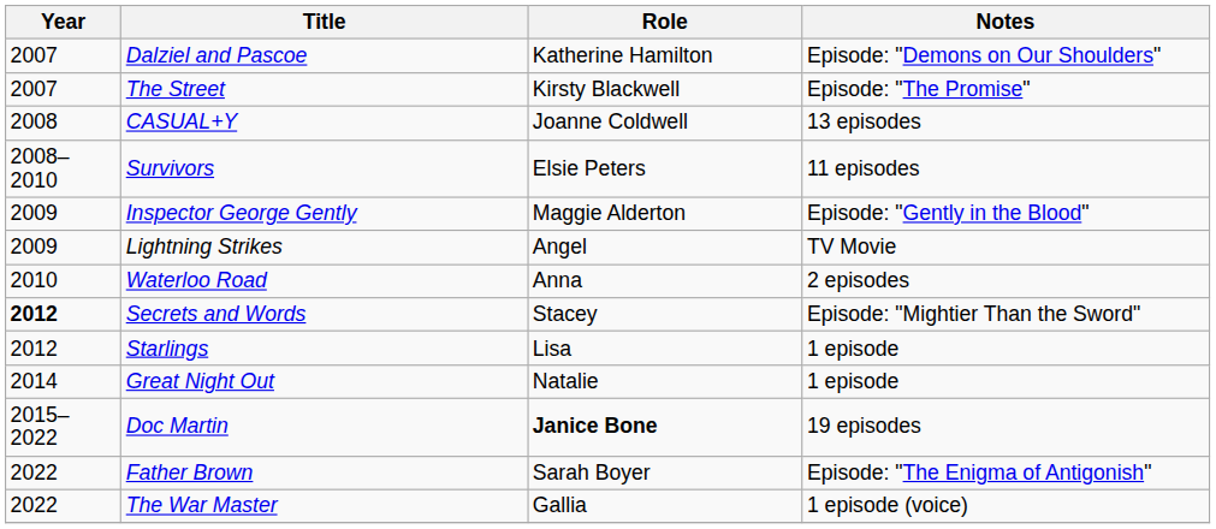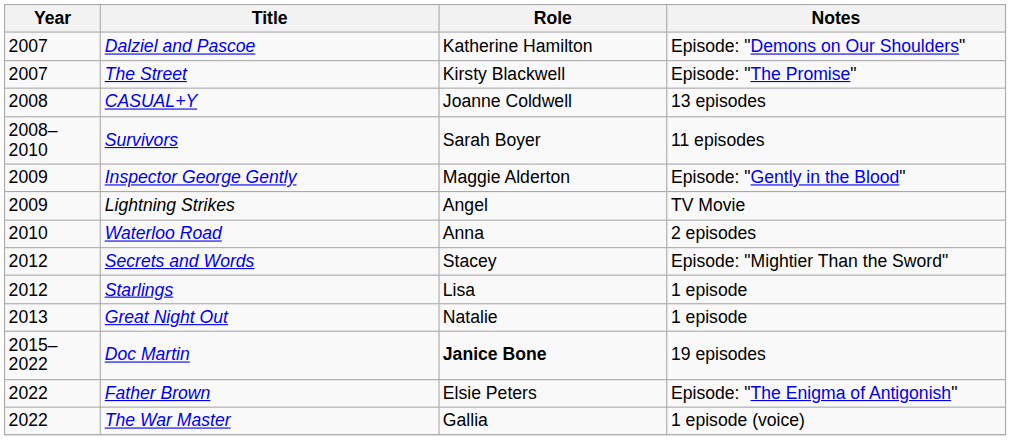Survivors | Role: Elsie Peters -> Sarah Boyer
Secrets and Words | Year: bold -> normal
Great Night Out | Year: 2014 -> 2013
Father Brown | Role: Sarah Boyer -> Elsie Peters
